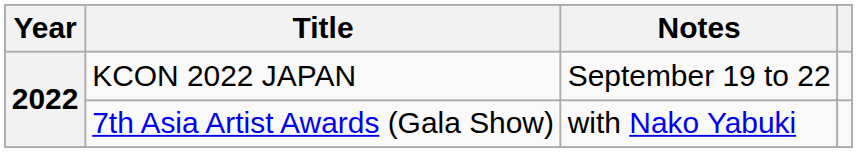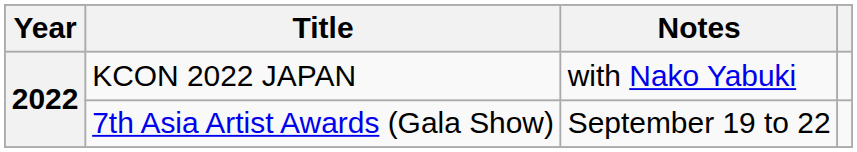KCON 2022 JAPAN | Notes: September 19 to 22 -> with Nako Yabuki
7th Asia Artist Awards (Gala Show) | Notes: with Nako Yabuki -> September 19 to 22
